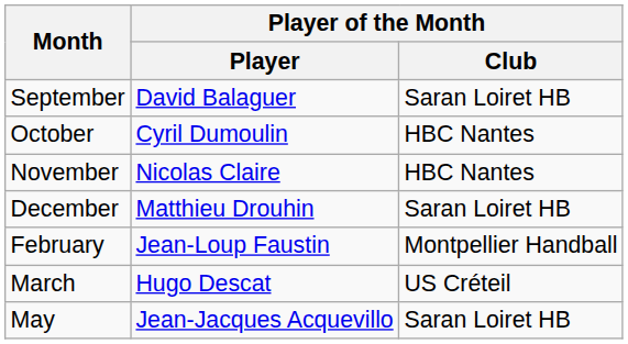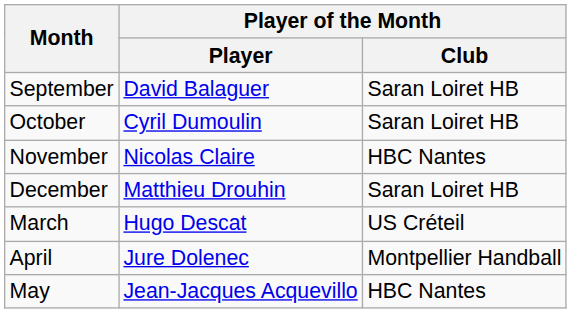October | Player of the Month / Club: HBC Nantes -> Saran Loiret HB
- row: February | Jean-Loup Faustin | Montpellier Handball
+ row: April | Jure Dolenec | Montpellier Handball
May | Player of the Month / Club: Saran Loiret HB -> HBC Nantes
